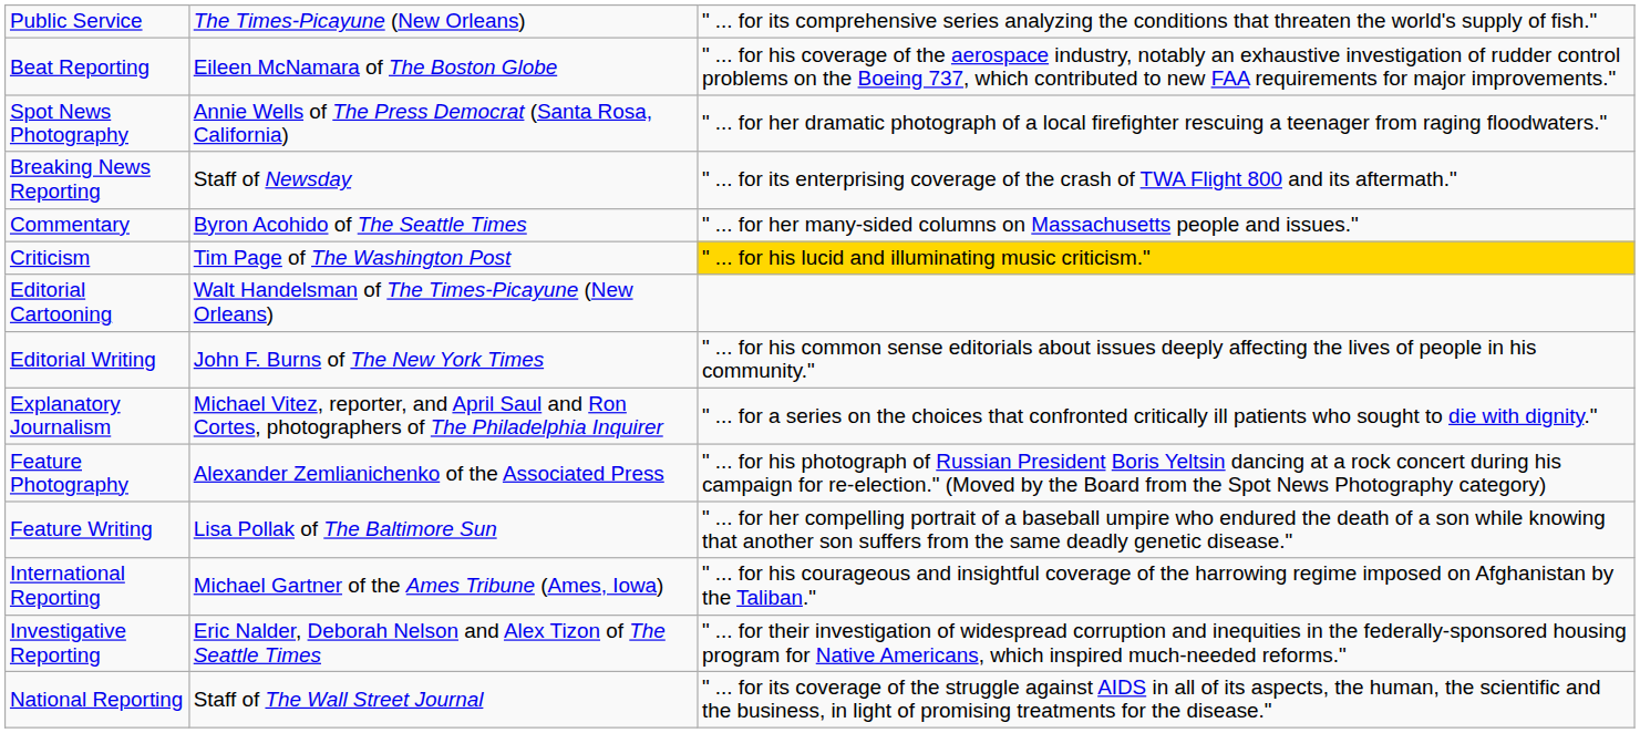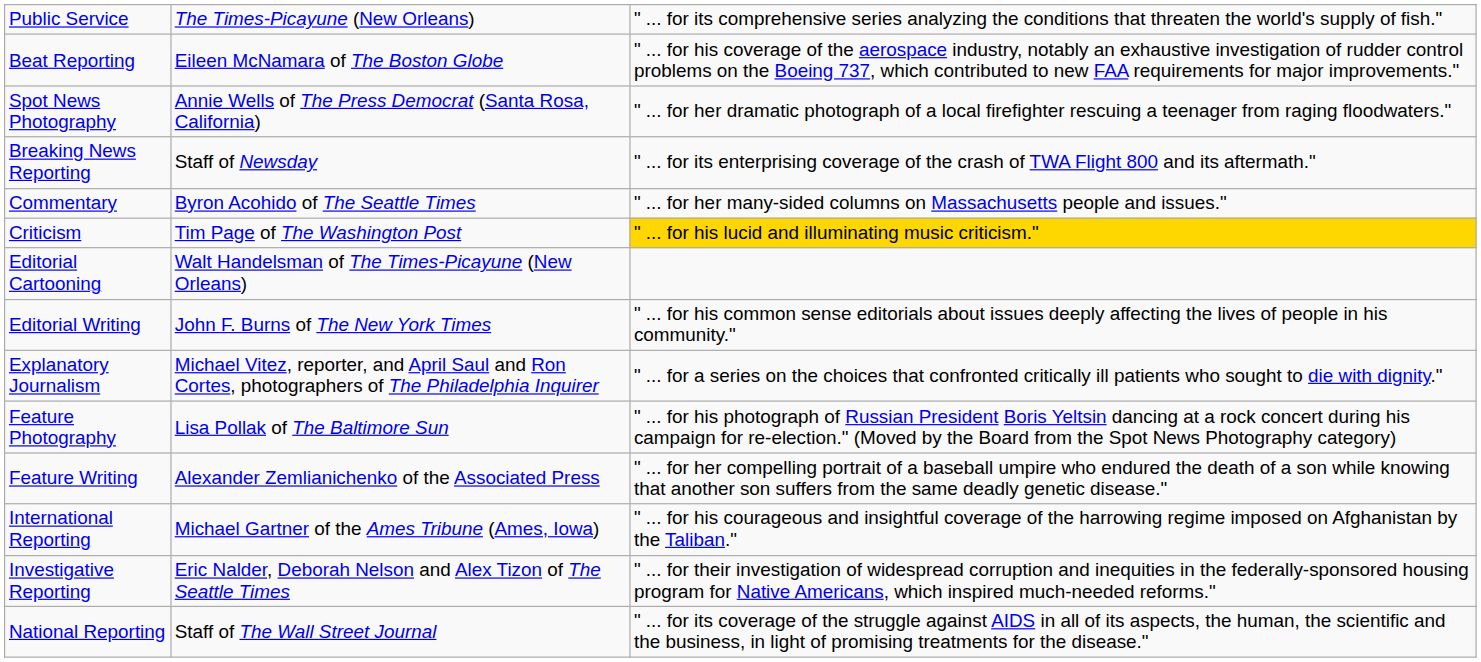Feature Photography | column 2: Alexander Zemlianichenko of the Associated Press -> Lisa Pollak of The Baltimore Sun
Feature Writing | column 2: Lisa Pollak of The Baltimore Sun -> Alexander Zemlianichenko of the Associated Press
